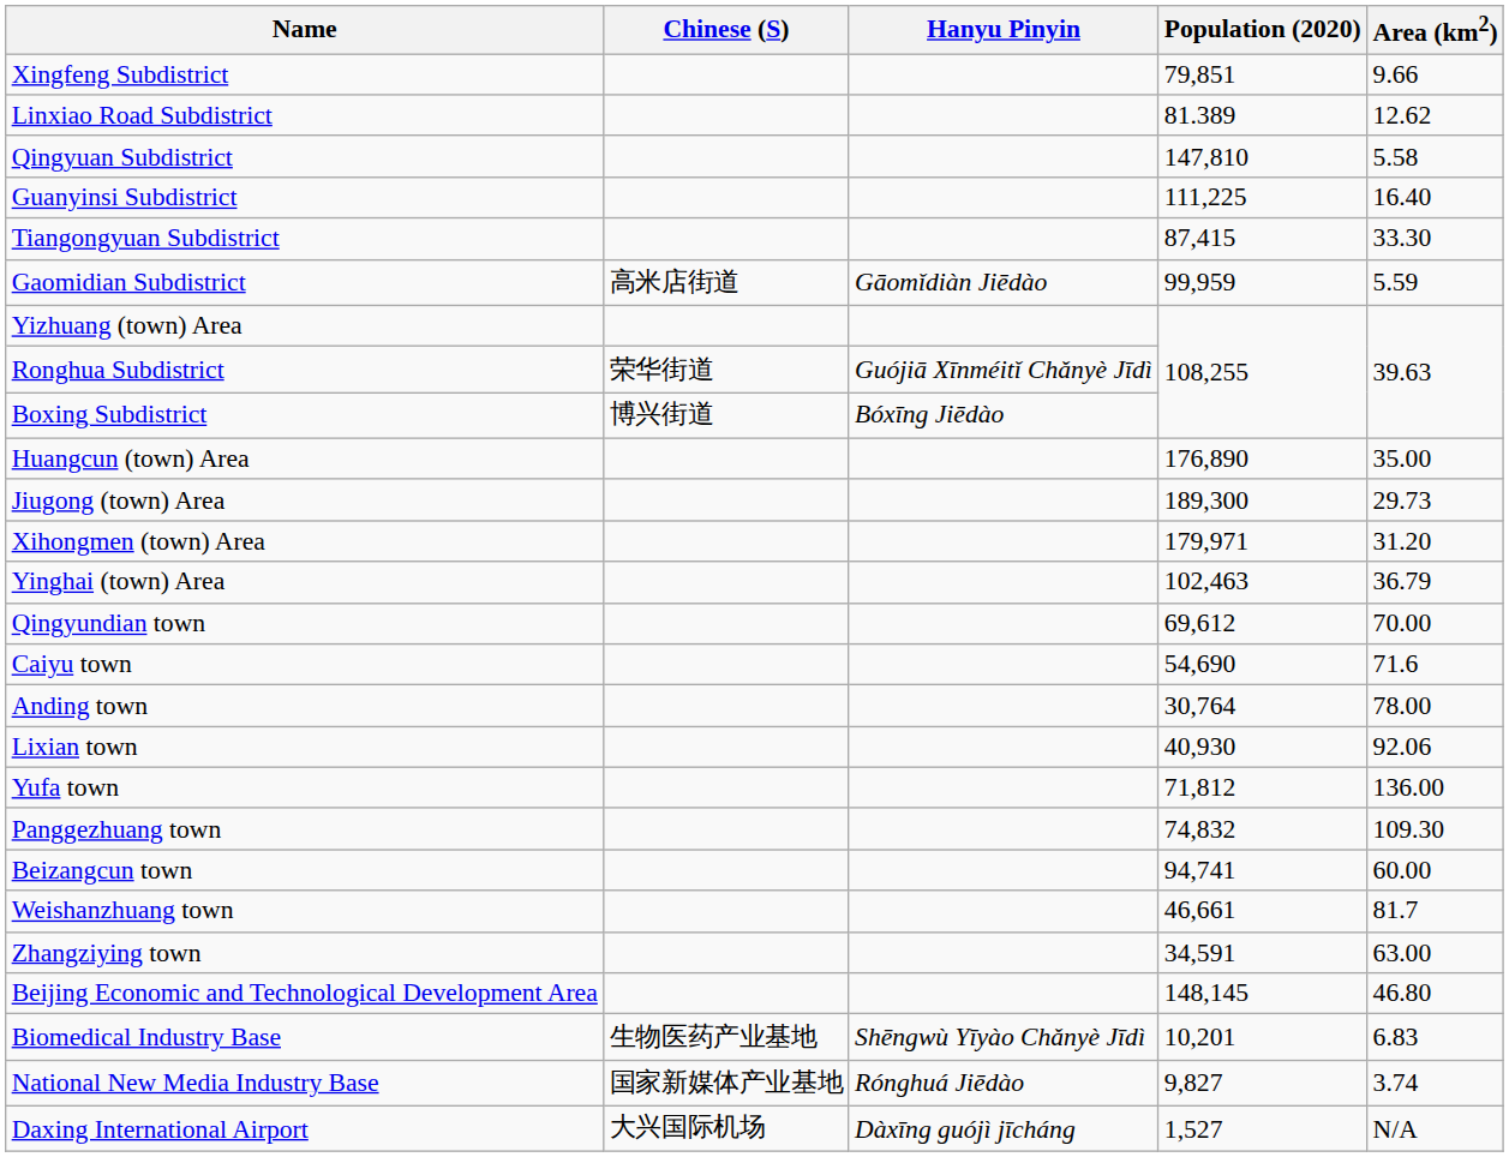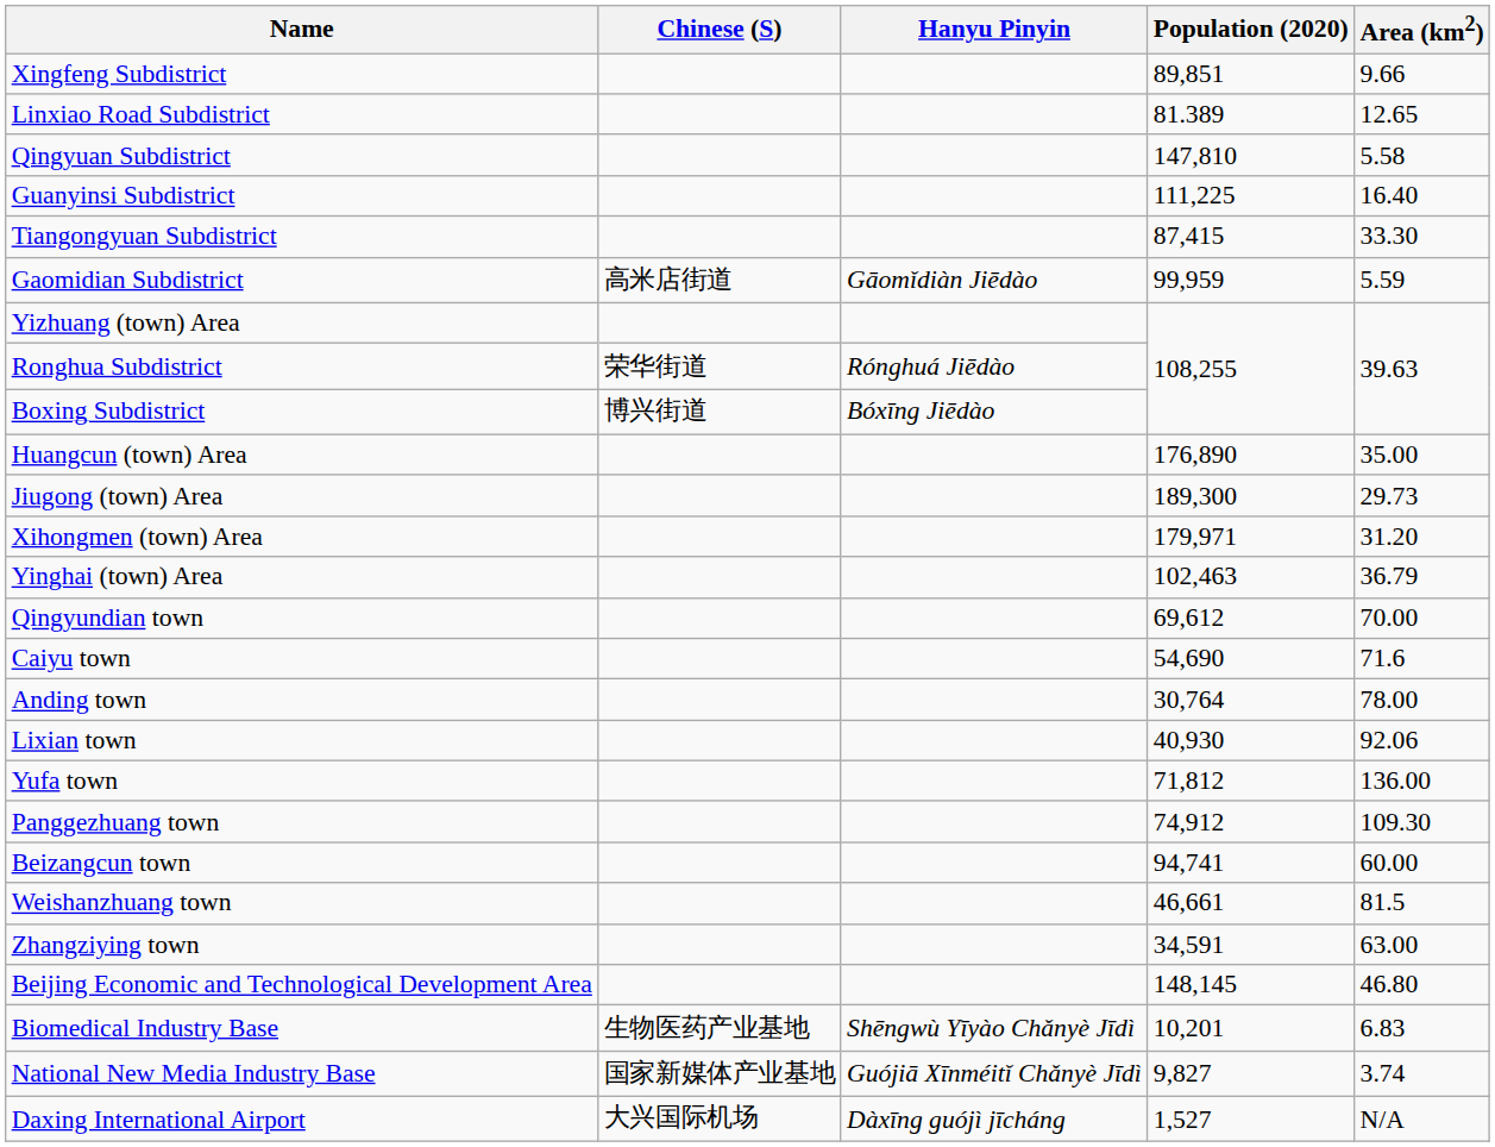Xingfeng Subdistrict | Population (2020): 79,851 -> 89,851
Linxiao Road Subdistrict | Area (km2): 12.62 -> 12.65
Ronghua Subdistrict | Hanyu Pinyin: Guójiā Xīnméitǐ Chǎnyè Jīdì -> Rónghuá Jiēdào
Panggezhuang town | Population (2020): 74,832 -> 74,912
Weishanzhuang town | Area (km2): 81.7 -> 81.5
National New Media Industry Base | Hanyu Pinyin: Rónghuá Jiēdào -> Guójiā Xīnméitǐ Chǎnyè Jīdì
